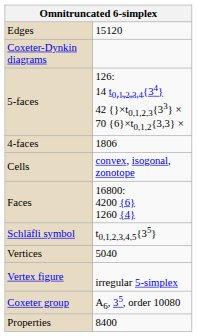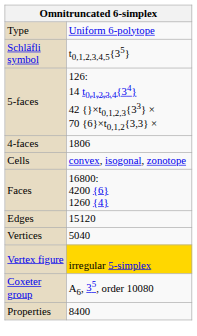+ row: Type | Uniform 6-polytope
rows swapped: Schläfli symbol <-> Edges
- row: Coxeter-Dynkin diagrams
Vertex figure | column 2: no background -> gold background
